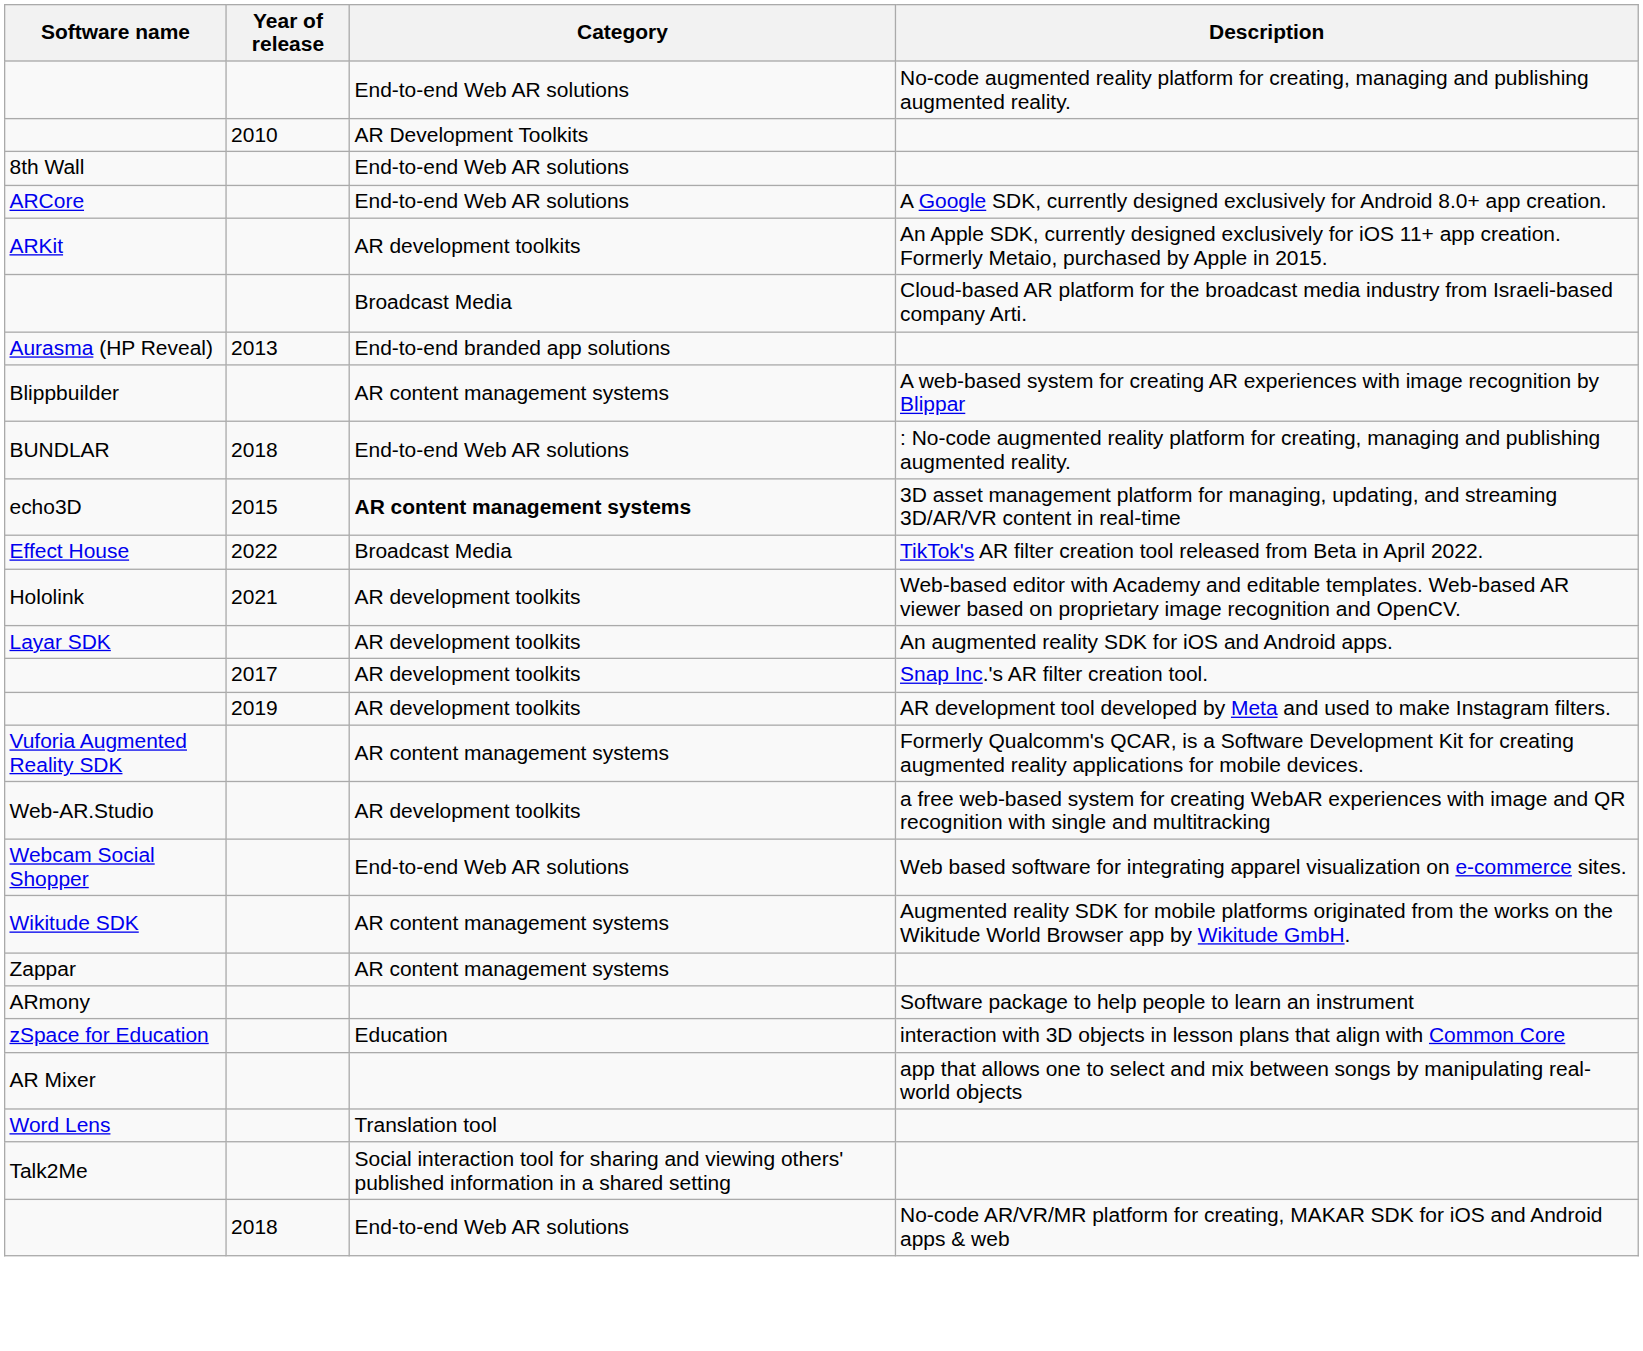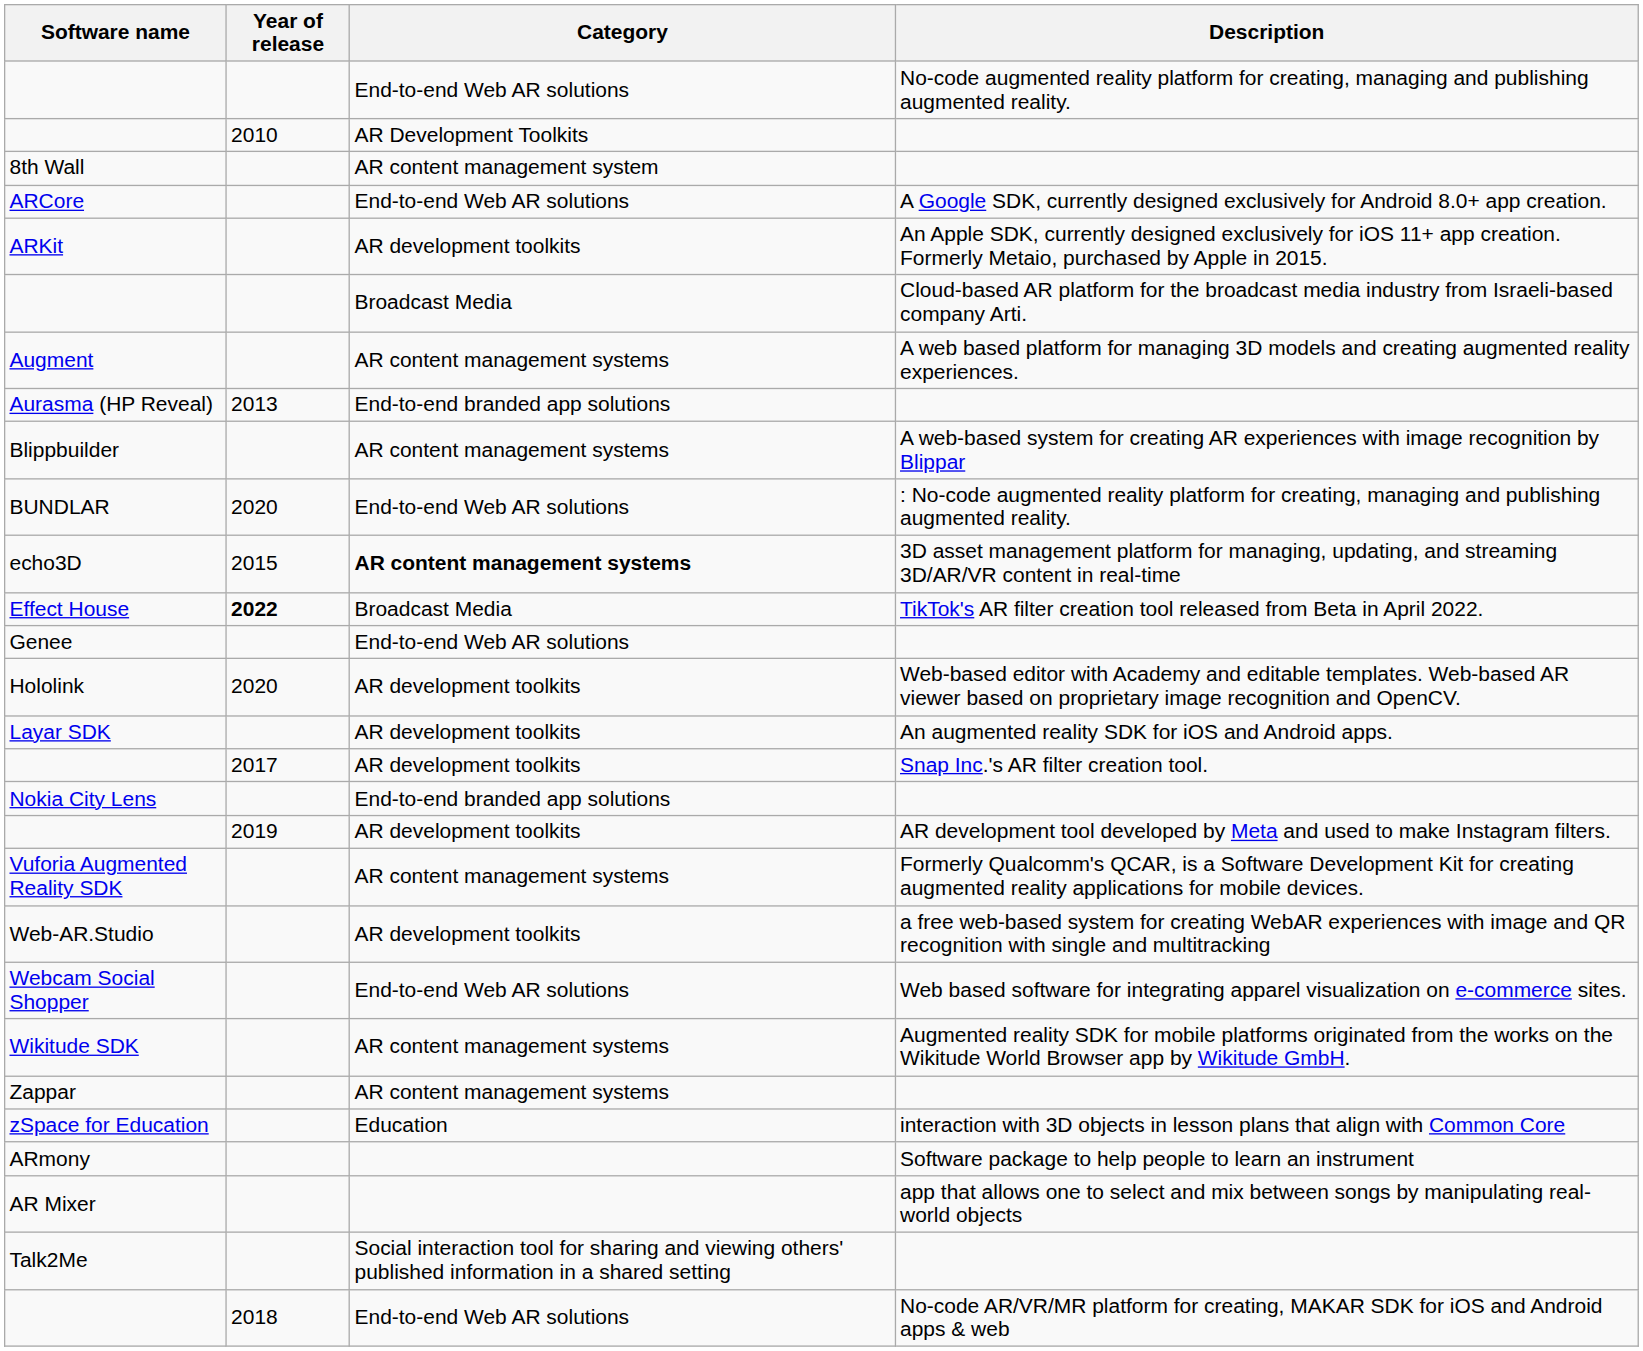8th Wall | Category: End-to-end Web AR solutions -> AR content management system
+ row: Augment | AR content management systems | A web based platform for managing 3D models and creating augmented reality experiences.
BUNDLAR | Year of release: 2018 -> 2020
Effect House | Year of release: normal -> bold
+ row: Genee | End-to-end Web AR solutions
Hololink | Year of release: 2021 -> 2020
+ row: Nokia City Lens | End-to-end branded app solutions
rows swapped: zSpace for Education <-> ARmony
- row: Word Lens | Translation tool
